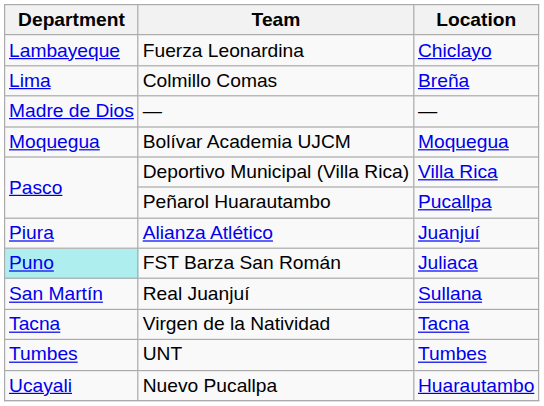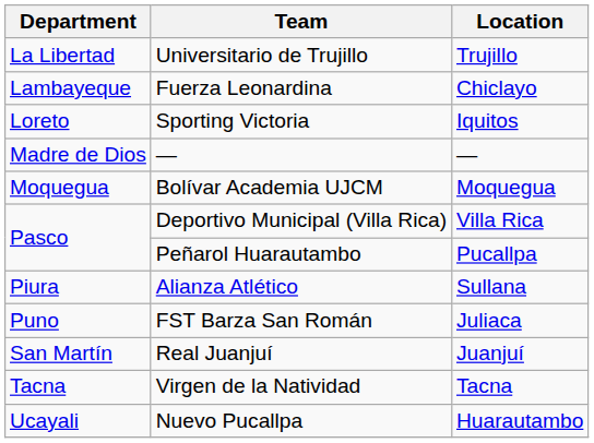+ row: La Libertad | Universitario de Trujillo | Trujillo
- row: Lima | Colmillo Comas | Breña
+ row: Loreto | Sporting Victoria | Iquitos
Alianza Atlético | Location: Juanjuí -> Sullana
FST Barza San Román | Department: paleturquoise background -> no background
Real Juanjuí | Location: Sullana -> Juanjuí
- row: Tumbes | UNT | Tumbes
